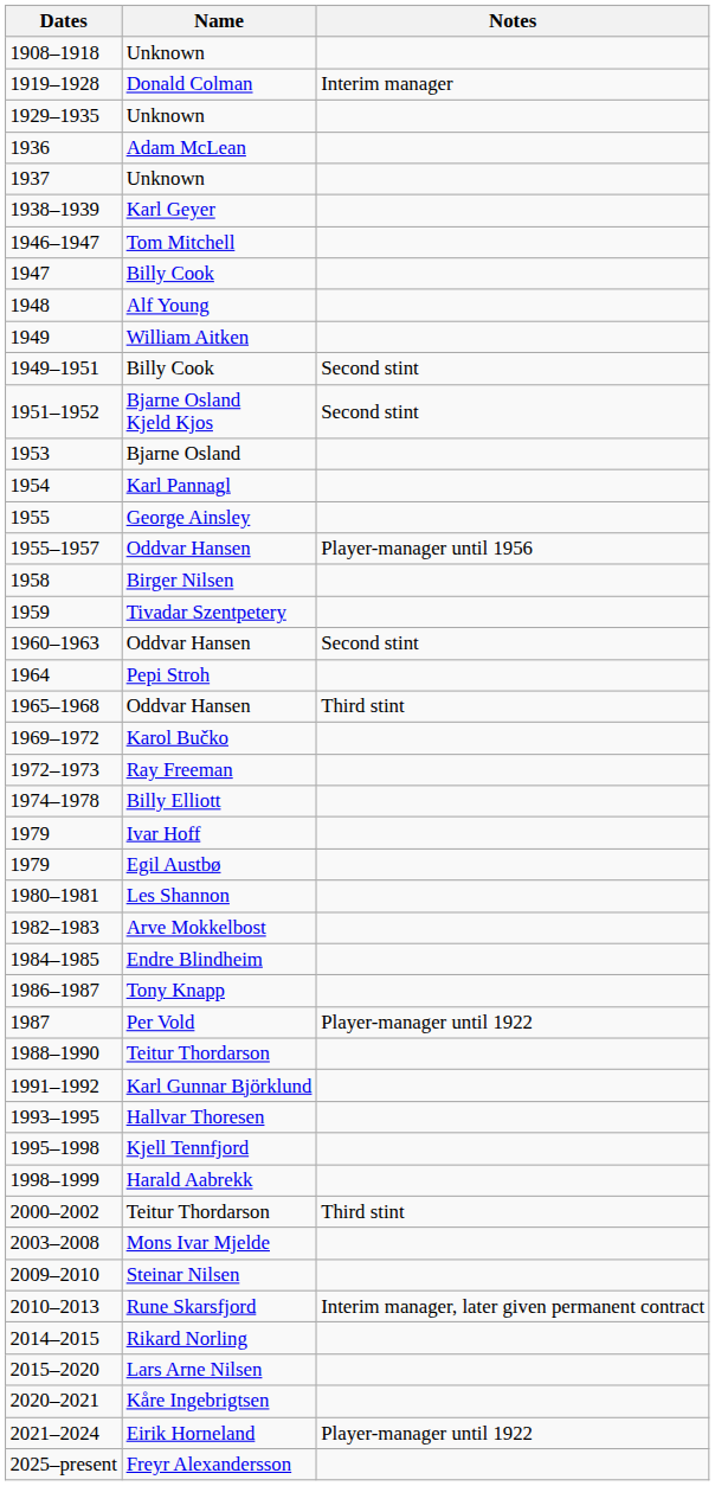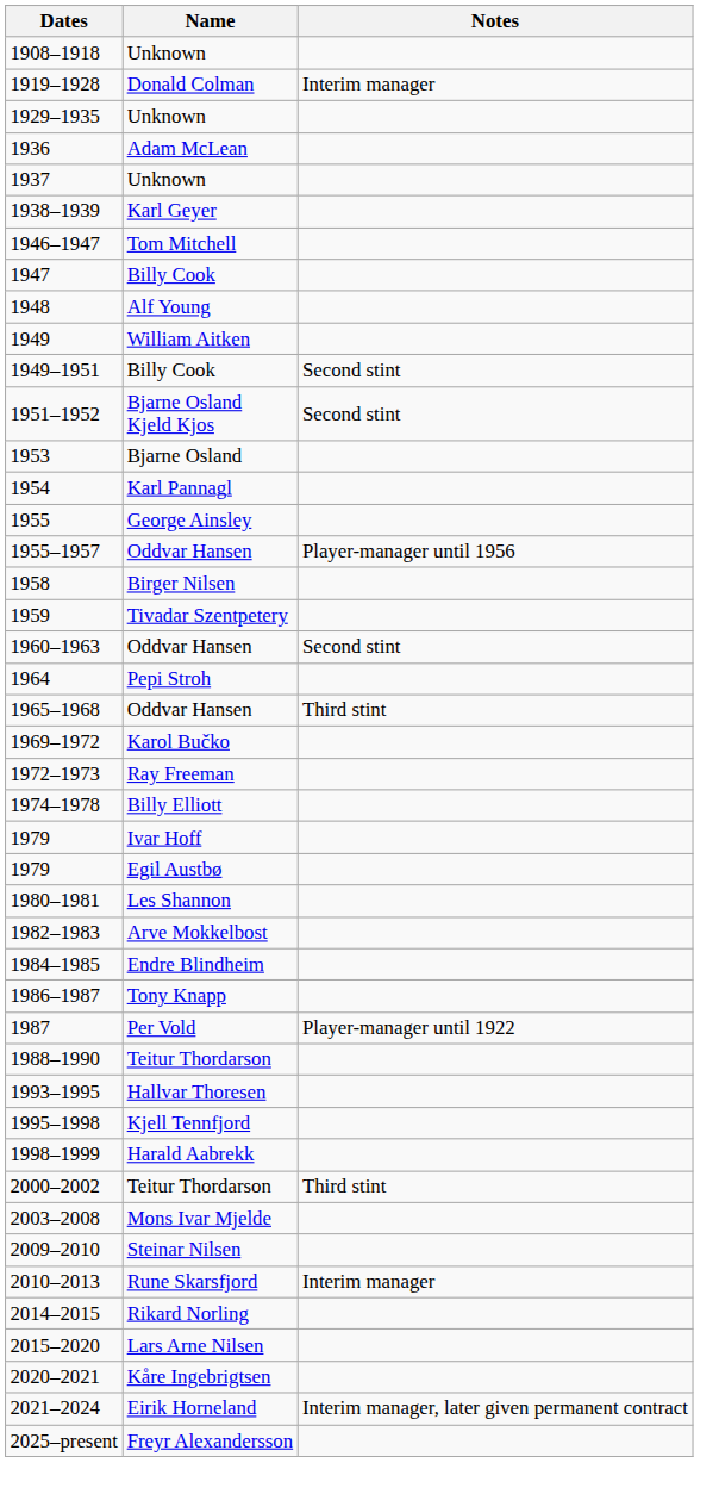- row: 1991–1992 | Karl Gunnar Björklund
2010–2013 | Notes: Interim manager, later given permanent contract -> Interim manager
2021–2024 | Notes: Player-manager until 1922 -> Interim manager, later given permanent contract
